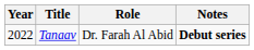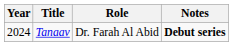Tanaav | Year: 2022 -> 2024
